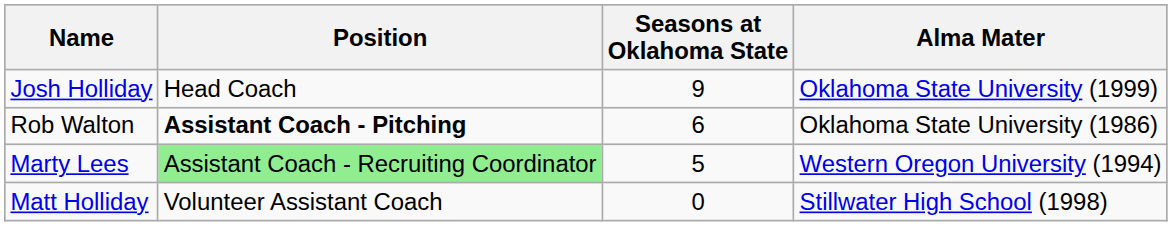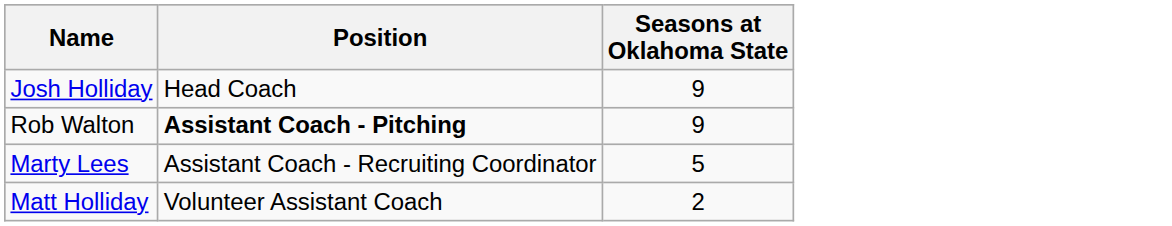- column: Alma Mater | Oklahoma State University (1999) | Oklahoma State University (1986) | Western Oregon University (1994) | Stillwater High School (1998)
Rob Walton | Seasons at Oklahoma State: 6 -> 9
Marty Lees | Position: lightgreen background -> no background
Matt Holliday | Seasons at Oklahoma State: 0 -> 2
